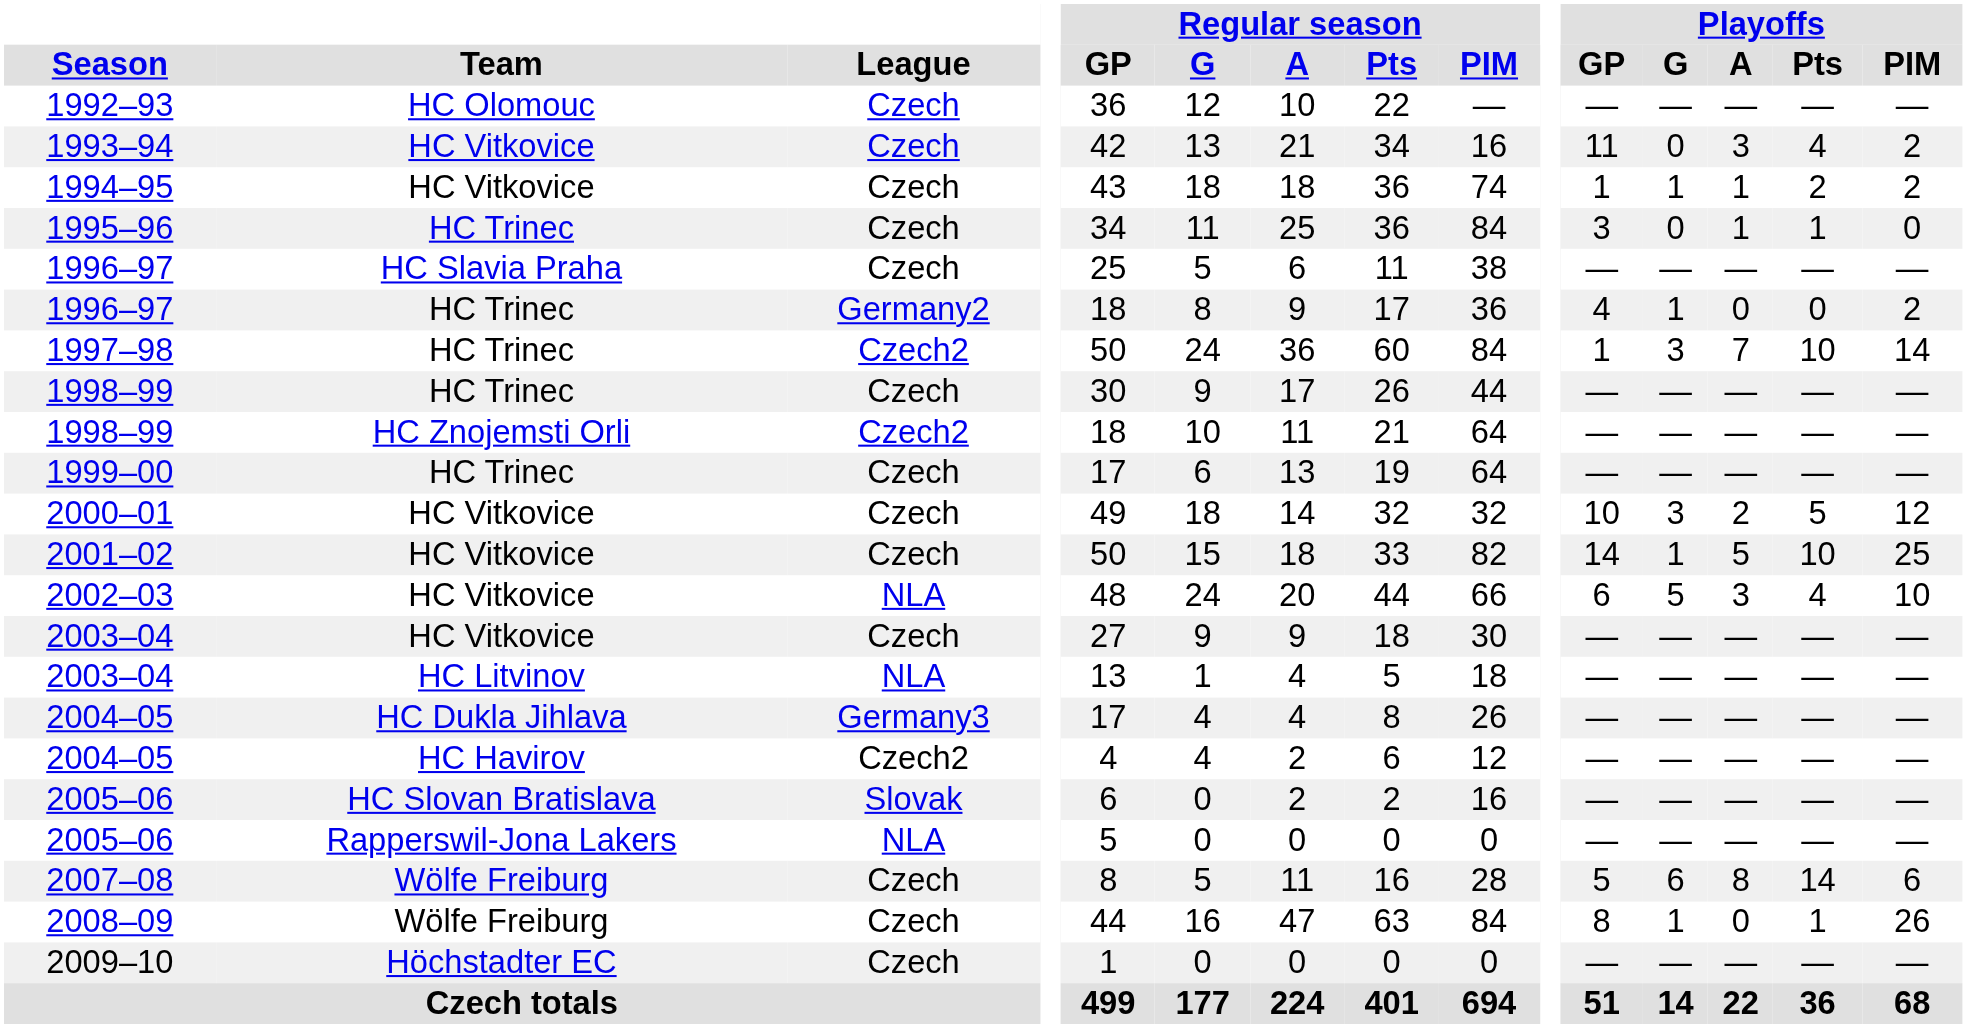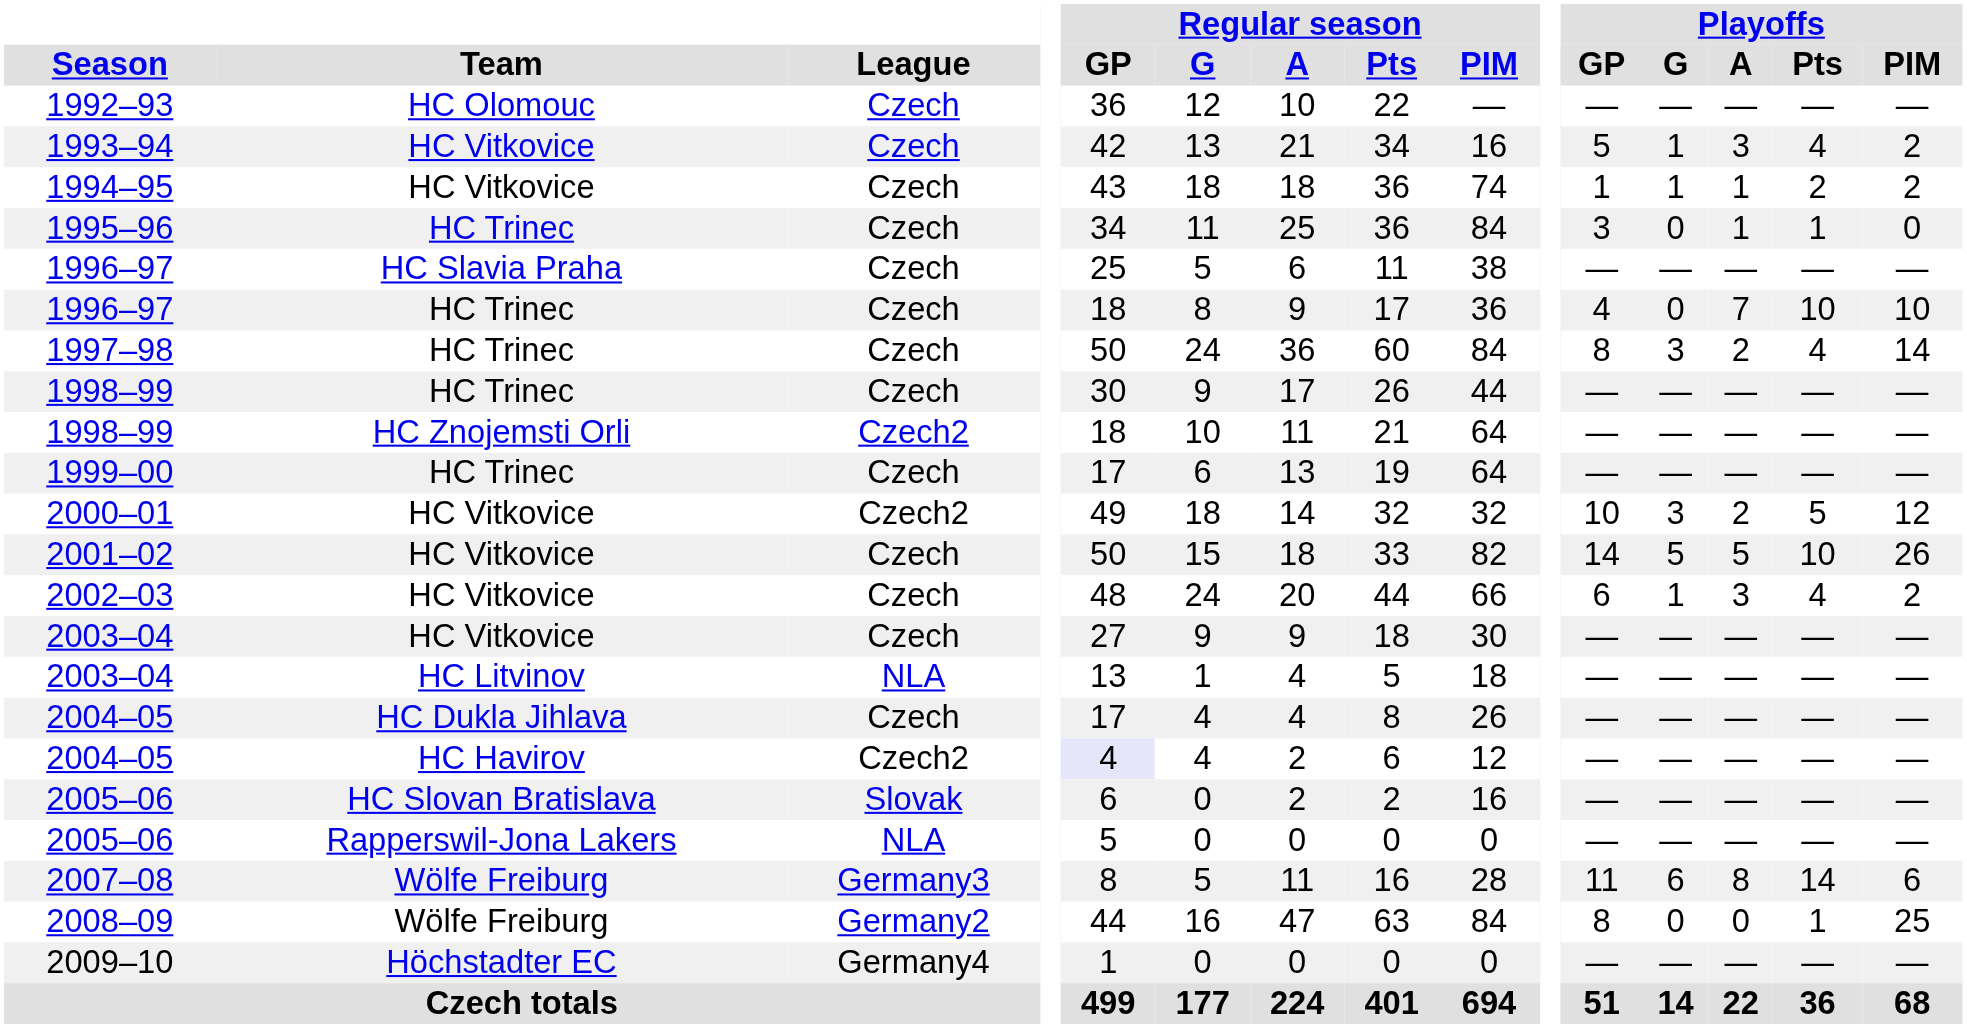1993–94 | Playoffs / GP: 11 -> 5
1993–94 | Playoffs / G: 0 -> 1
1996–97 / HC Trinec | League: Germany2 -> Czech
1996–97 / HC Trinec | Playoffs / G: 1 -> 0
1996–97 / HC Trinec | Playoffs / A: 0 -> 7
1996–97 / HC Trinec | Playoffs / Pts: 0 -> 10
1996–97 / HC Trinec | Playoffs / PIM: 2 -> 10
1997–98 | League: Czech2 -> Czech
1997–98 | Playoffs / GP: 1 -> 8
1997–98 | Playoffs / A: 7 -> 2
1997–98 | Playoffs / Pts: 10 -> 4
2000–01 | League: Czech -> Czech2
2001–02 | Playoffs / G: 1 -> 5
2001–02 | Playoffs / PIM: 25 -> 26
2002–03 | League: NLA -> Czech
2002–03 | Playoffs / G: 5 -> 1
2002–03 | Playoffs / PIM: 10 -> 2
2004–05 / HC Dukla Jihlava | League: Germany3 -> Czech
2004–05 / HC Havirov | Regular season / GP: no background -> lavender background
2007–08 | League: Czech -> Germany3
2007–08 | Playoffs / GP: 5 -> 11
2008–09 | League: Czech -> Germany2
2008–09 | Playoffs / G: 1 -> 0
2008–09 | Playoffs / PIM: 26 -> 25
2009–10 | League: Czech -> Germany4
